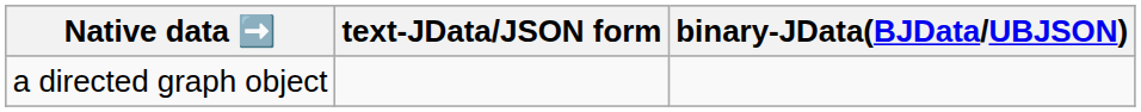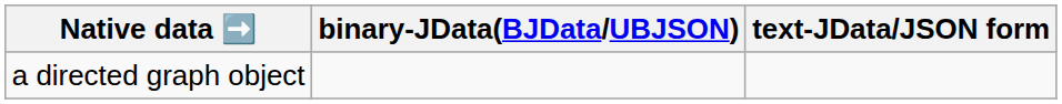columns swapped: text-JData/JSON form <-> binary-JData(BJData/UBJSON)
